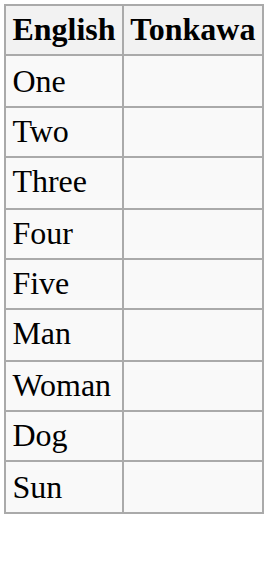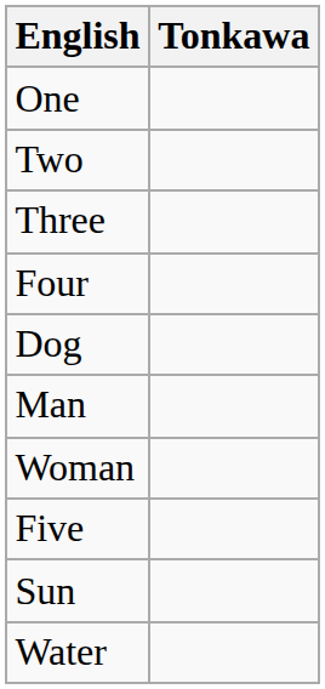rows swapped: Five <-> Dog
+ row: Water
